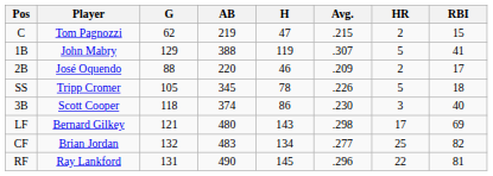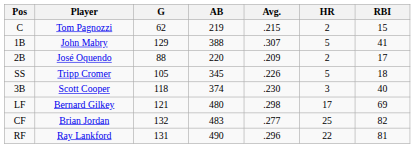- column: H | 47 | 119 | 46 | 78 | 86 | 143 | 134 | 145
